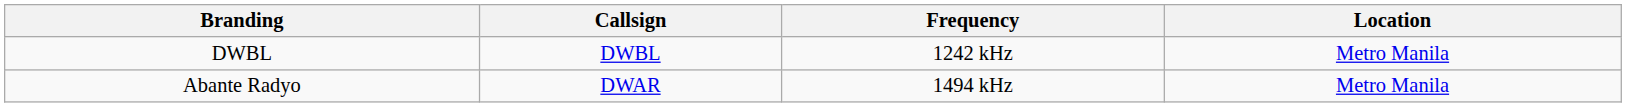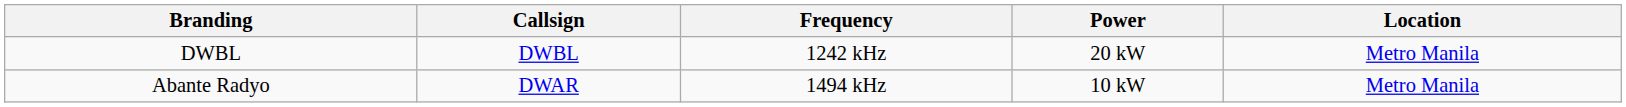+ column: Power | 20 kW | 10 kW
